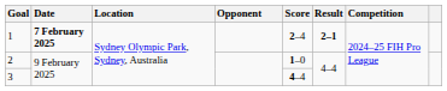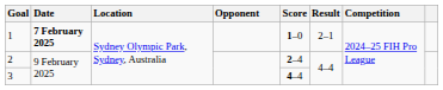1 | Score: 2–4 -> 1–0
1 | Result: bold -> normal
2 | Score: 1–0 -> 2–4
